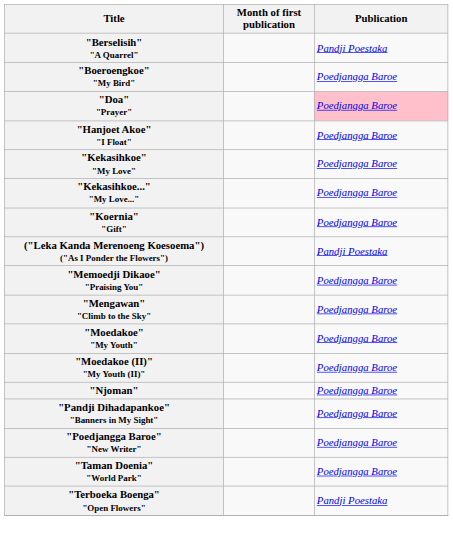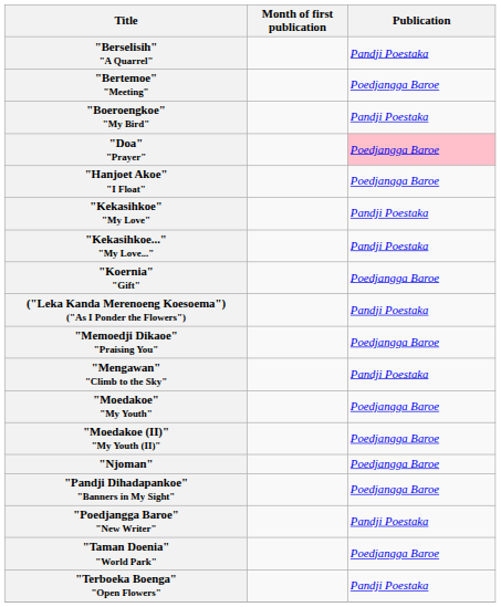+ row: "Bertemoe" "Meeting" | Poedjangga Baroe
"Boeroengkoe" "My Bird" | Publication: Poedjangga Baroe -> Pandji Poestaka
"Kekasihkoe" "My Love" | Publication: Poedjangga Baroe -> Pandji Poestaka
"Kekasihkoe..." "My Love..." | Publication: Poedjangga Baroe -> Pandji Poestaka
"Mengawan" "Climb to the Sky" | Publication: Poedjangga Baroe -> Pandji Poestaka
"Poedjangga Baroe" "New Writer" | Publication: Poedjangga Baroe -> Pandji Poestaka
